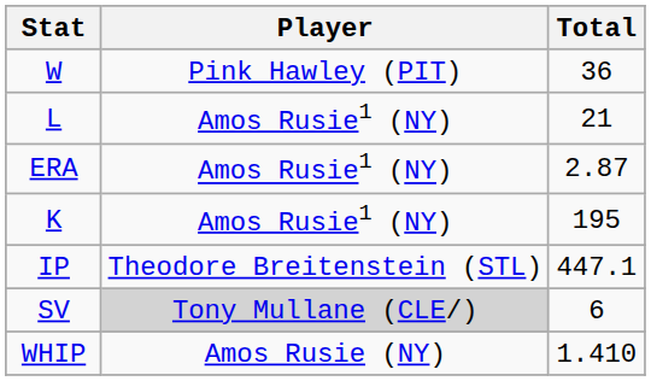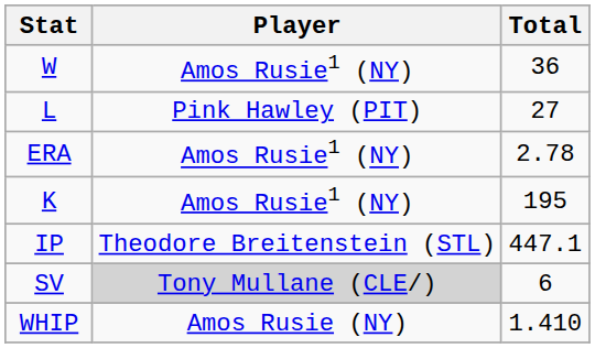W | Player: Pink Hawley (PIT) -> Amos Rusie1 (NY)
L | Player: Amos Rusie1 (NY) -> Pink Hawley (PIT)
L | Total: 21 -> 27
ERA | Total: 2.87 -> 2.78
